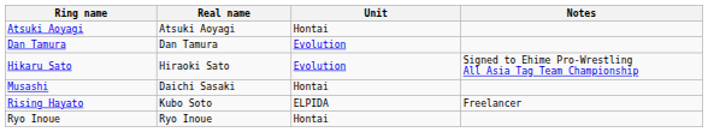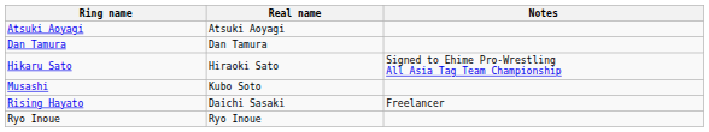- column: Unit | Hontai | Evolution | Evolution | Hontai | ELPIDA | Hontai
Musashi | Real name: Daichi Sasaki -> Kubo Soto
Rising Hayato | Real name: Kubo Soto -> Daichi Sasaki
